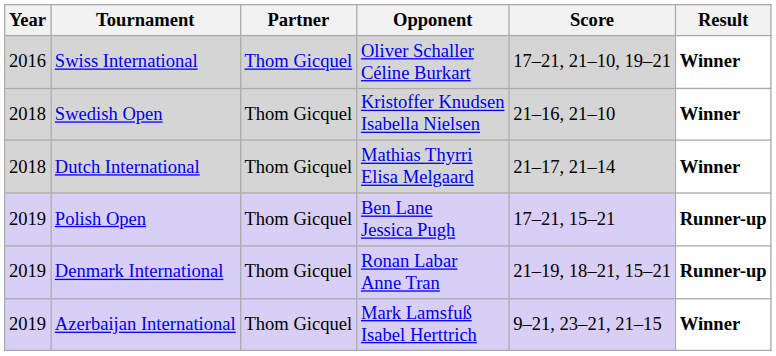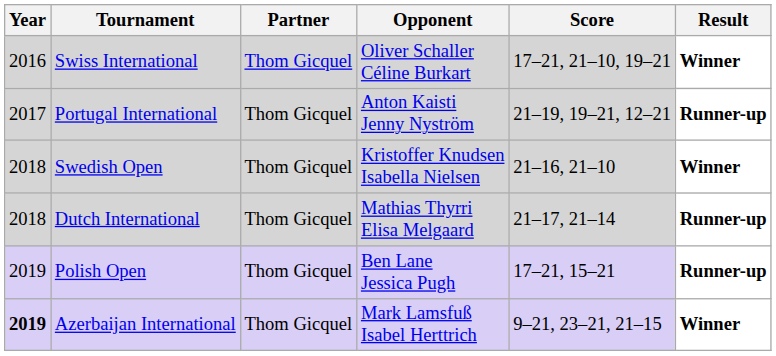+ row: 2017 | Portugal International | Thom Gicquel | Anton Kaisti Jenny Nyström | 21–19, 19–21, 12–21 | Runner-up
Dutch International | Result: Winner -> Runner-up
- row: 2019 | Denmark International | Thom Gicquel | Ronan Labar Anne Tran | 21–19, 18–21, 15–21 | Runner-up
Azerbaijan International | Year: normal -> bold
